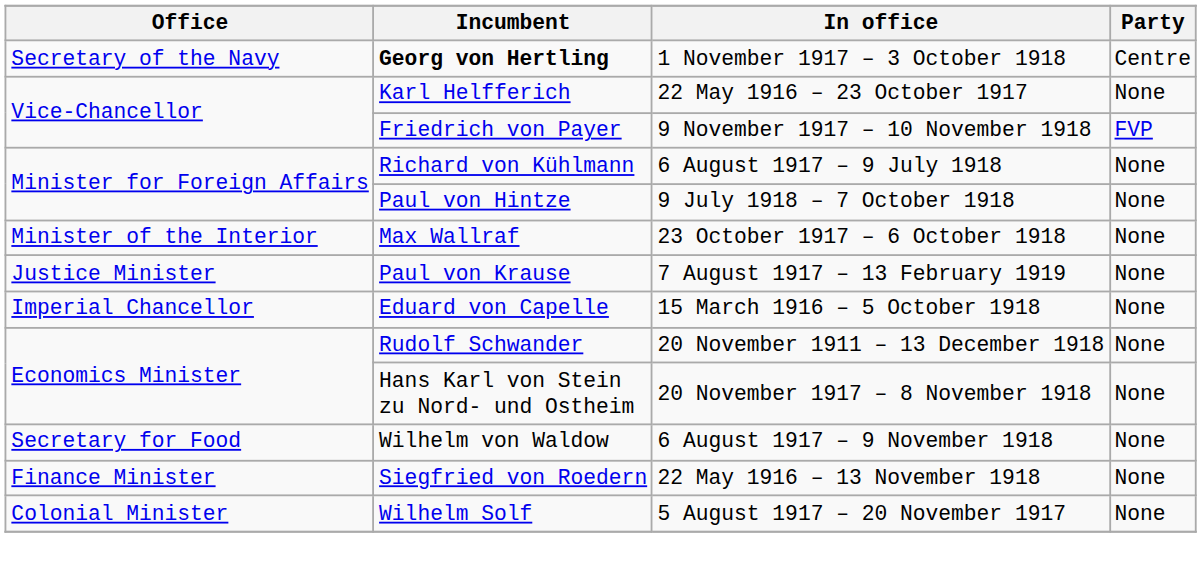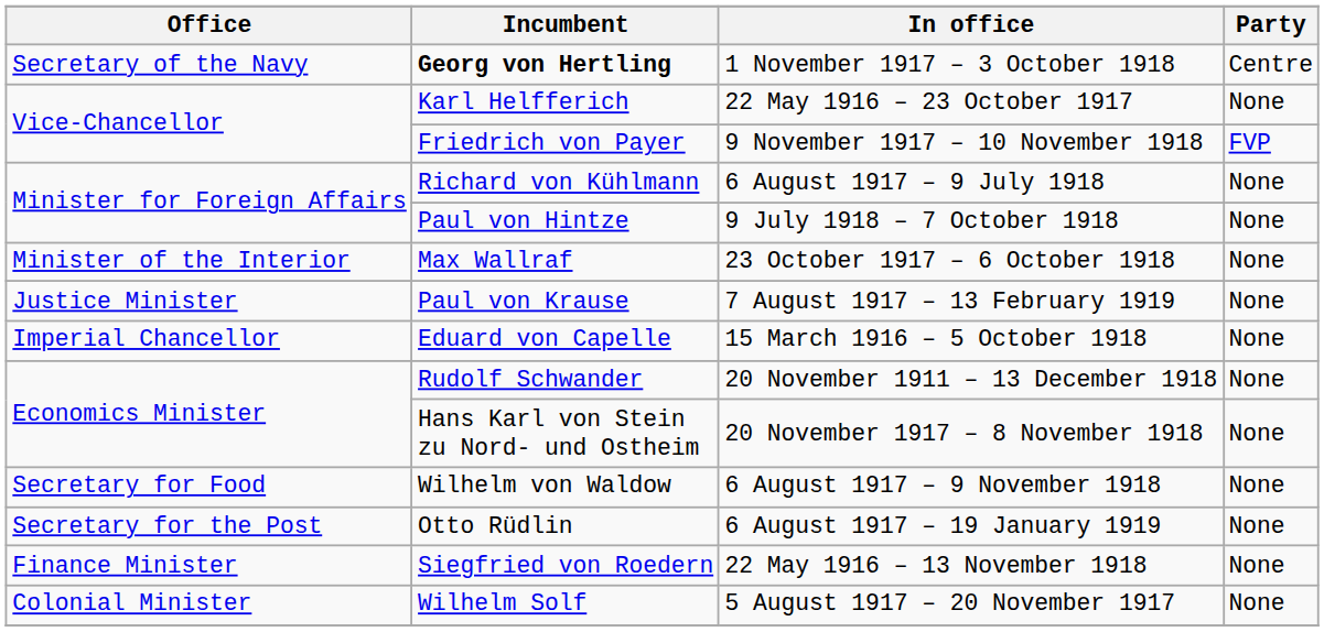+ row: Secretary for the Post | Otto Rüdlin | 6 August 1917 – 19 January 1919 | None
